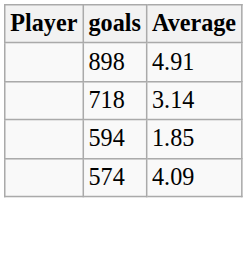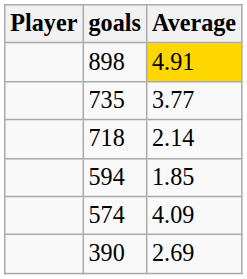898 | Average: no background -> gold background
+ row: 735 | 3.77
718 | Average: 3.14 -> 2.14
+ row: 390 | 2.69
